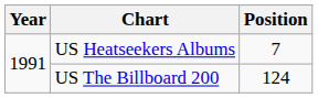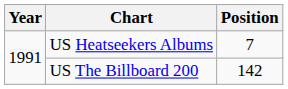US The Billboard 200 | Position: 124 -> 142
